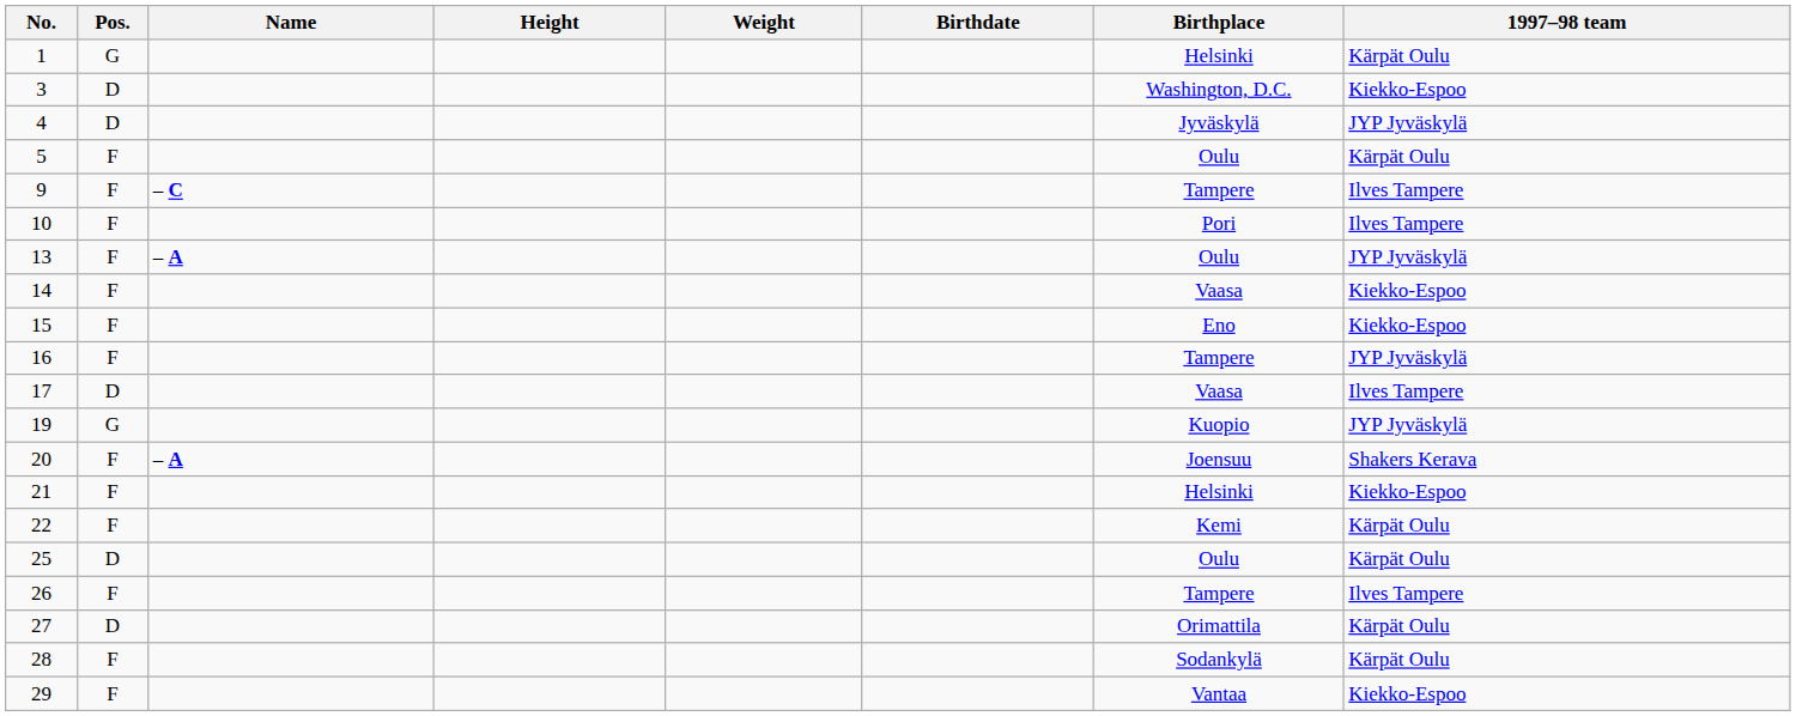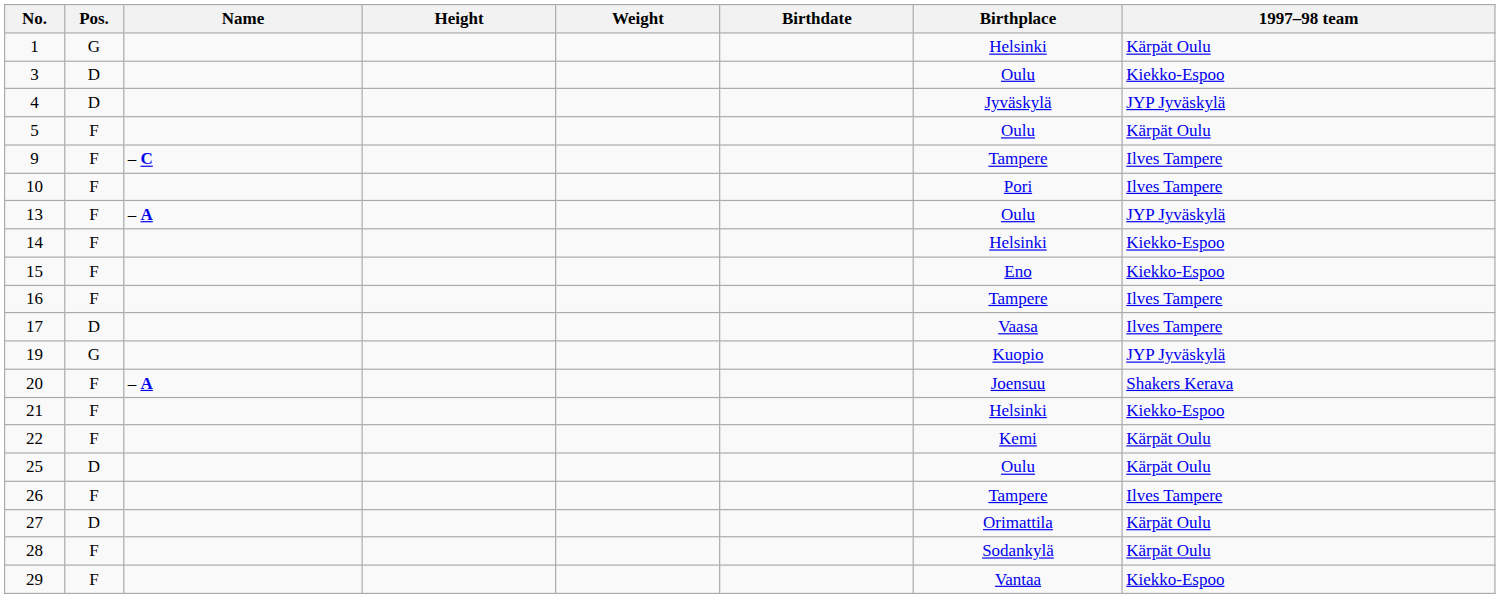3 | Birthplace: Washington, D.C. -> Oulu
14 | Birthplace: Vaasa -> Helsinki
16 | 1997–98 team: JYP Jyväskylä -> Ilves Tampere
